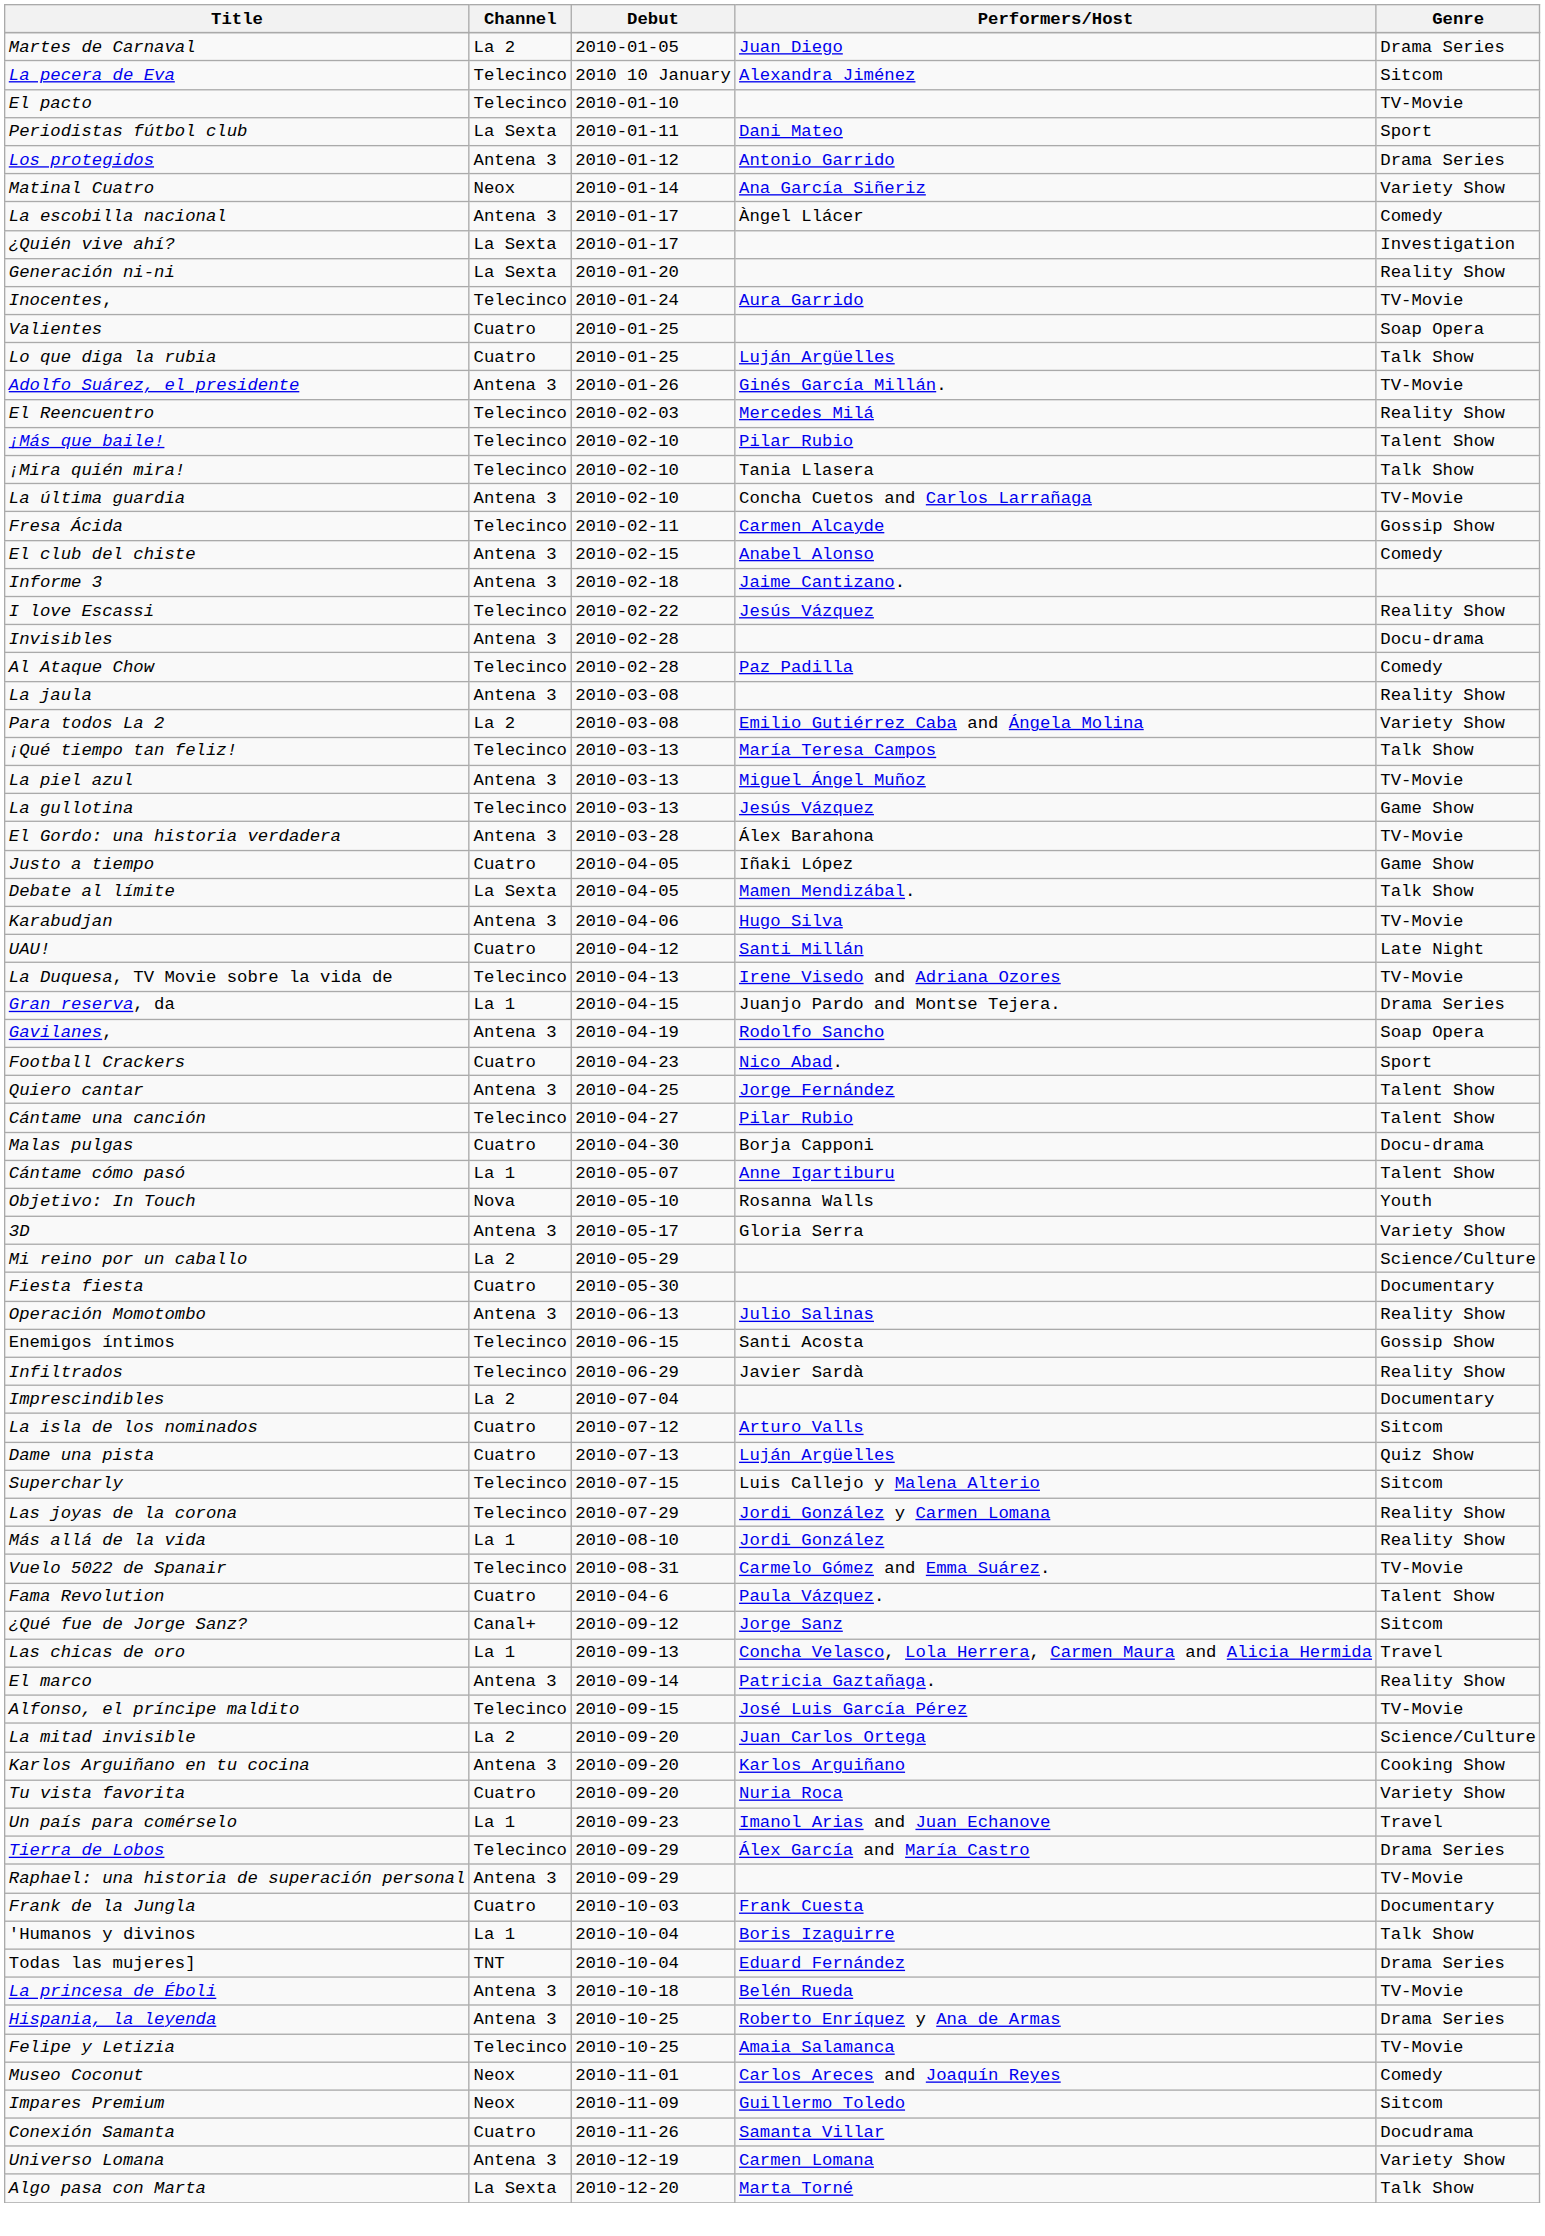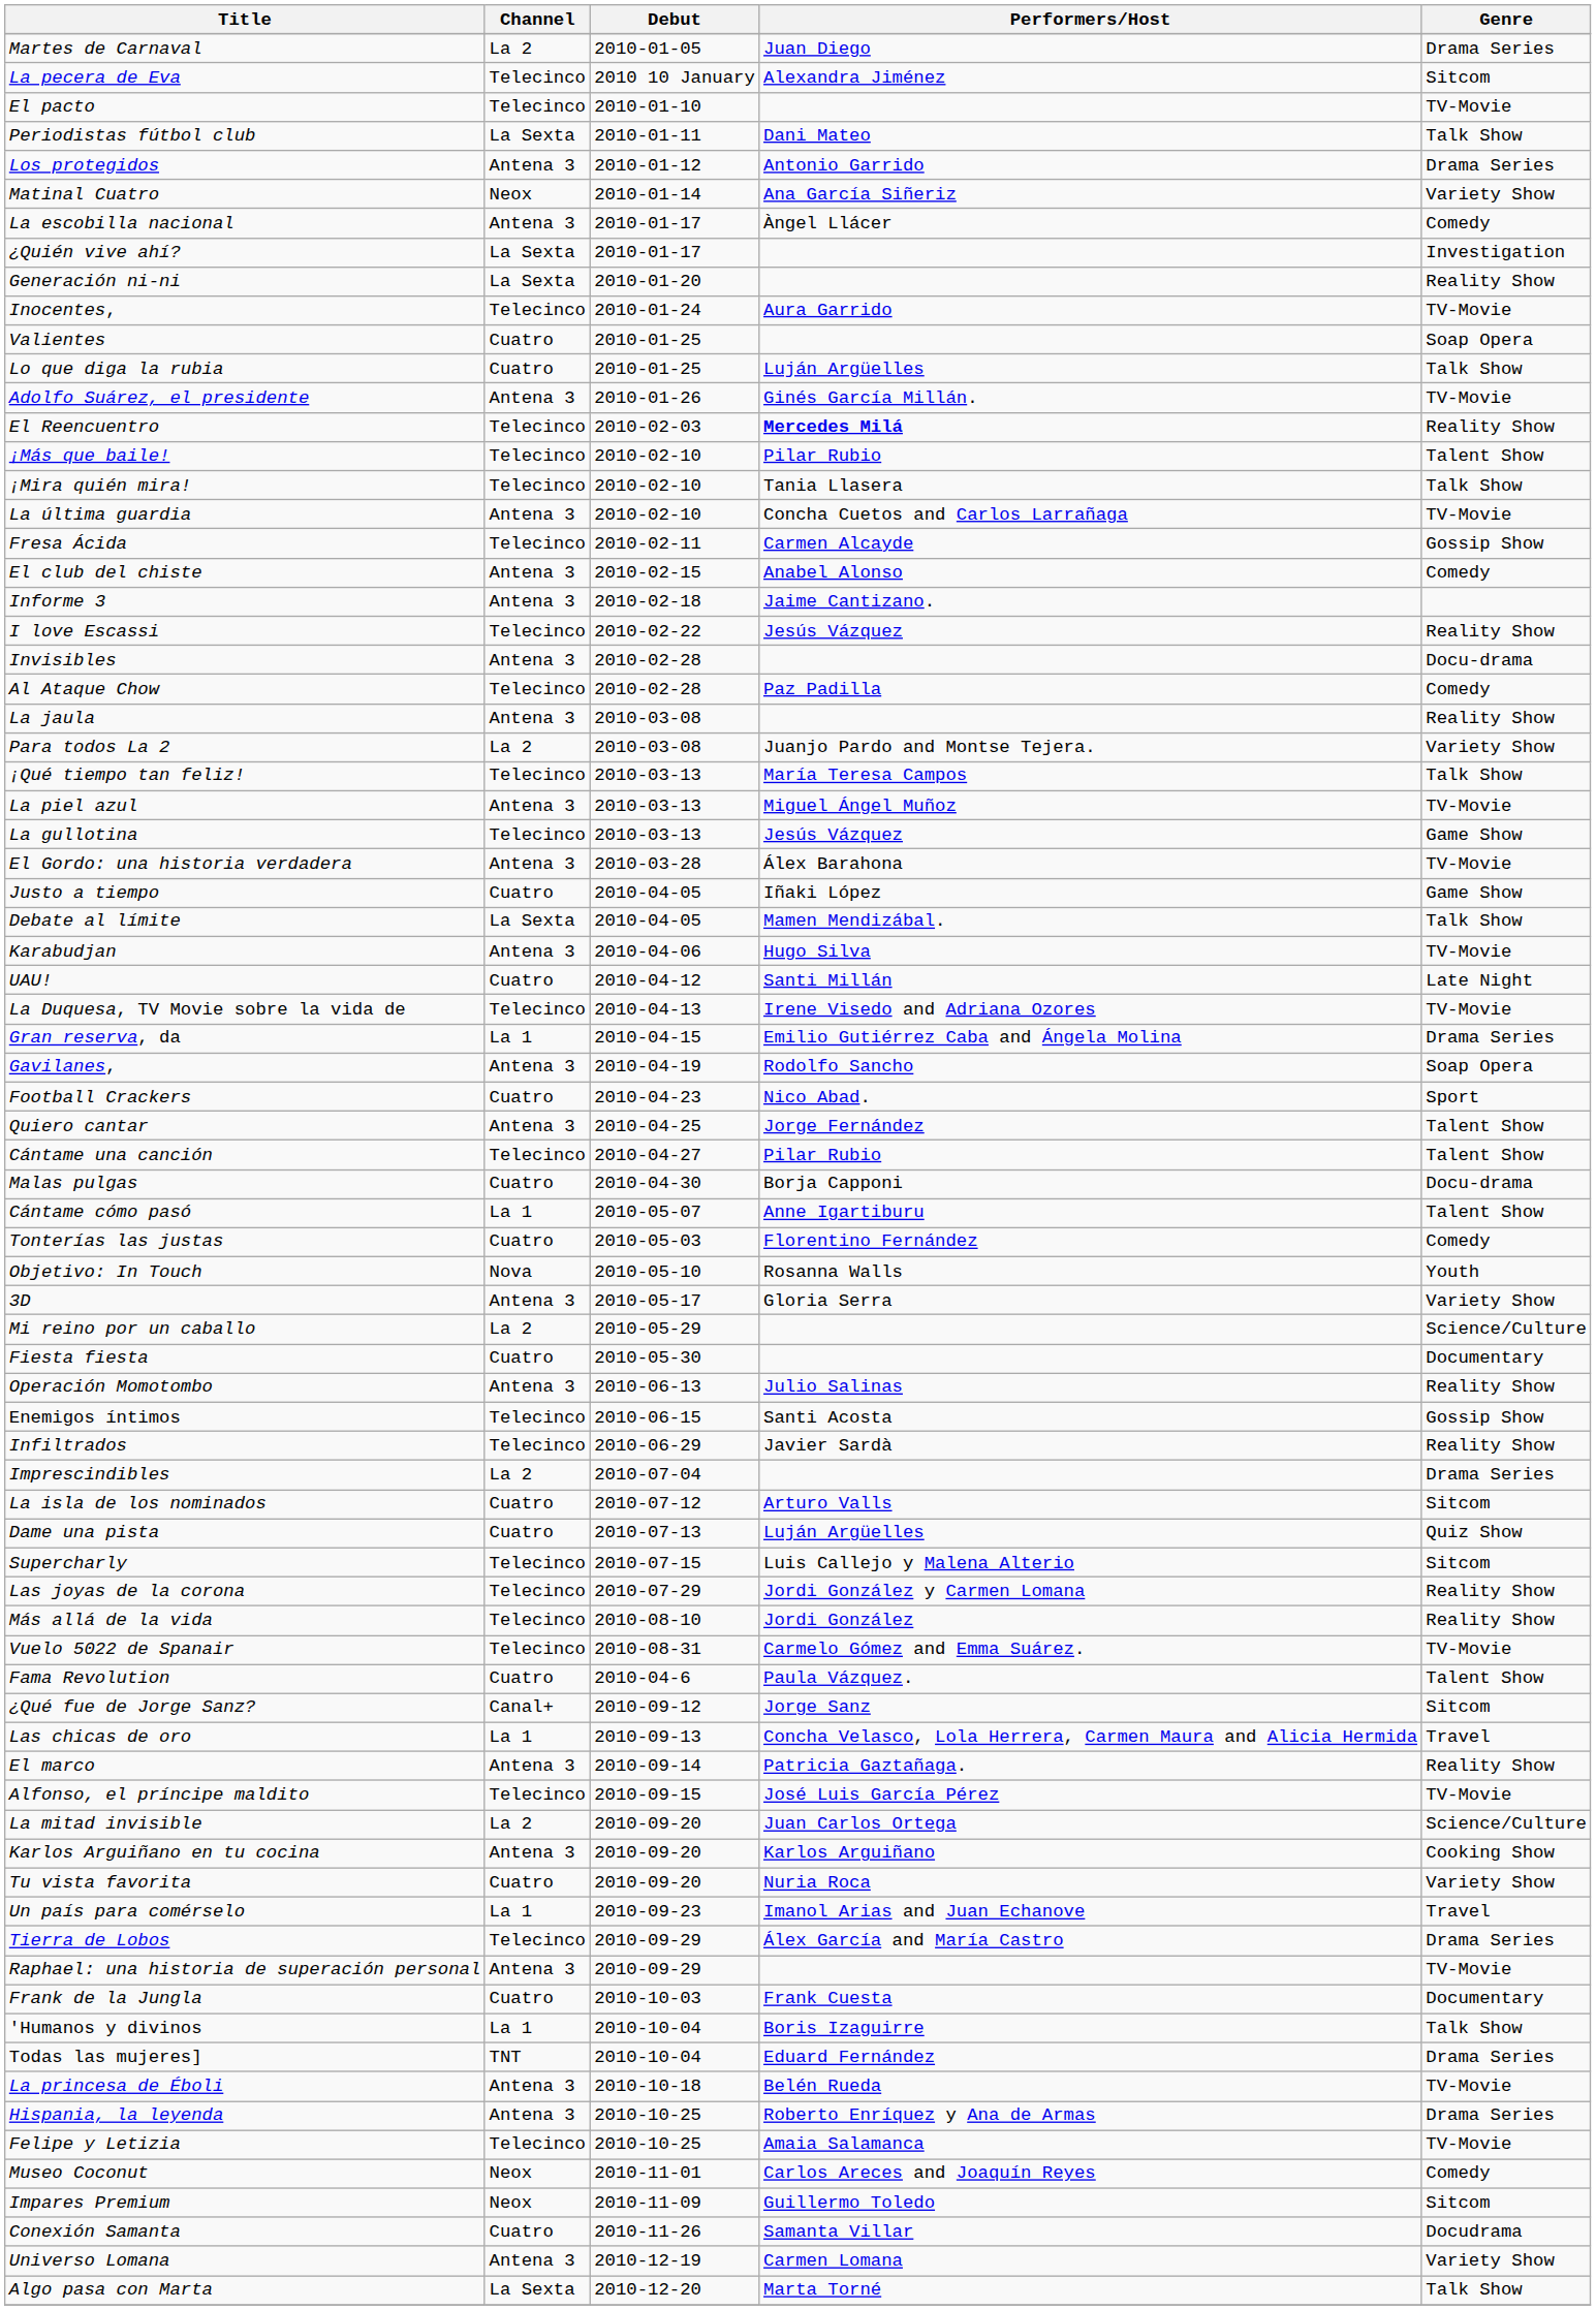Periodistas fútbol club | Genre: Sport -> Talk Show
El Reencuentro | Performers/Host: normal -> bold
Para todos La 2 | Performers/Host: Emilio Gutiérrez Caba and Ángela Molina -> Juanjo Pardo and Montse Tejera.
Gran reserva, da | Performers/Host: Juanjo Pardo and Montse Tejera. -> Emilio Gutiérrez Caba and Ángela Molina
+ row: Tonterías las justas | Cuatro | 2010-05-03 | Florentino Fernández | Comedy
Imprescindibles | Genre: Documentary -> Drama Series
Más allá de la vida | Channel: La 1 -> Telecinco
